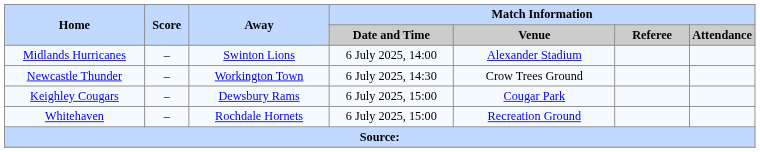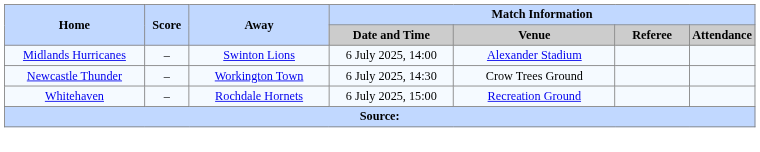- row: Keighley Cougars | – | Dewsbury Rams | 6 July 2025, 15:00 | Cougar Park
